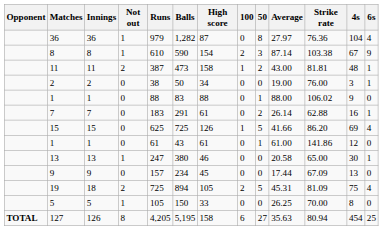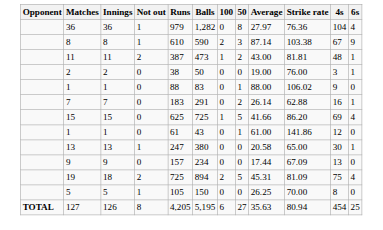- column: High score | 87 | 154 | 158 | 34 | 88 | 61 | 126 | 61 | 46 | 45 | 105 | 33 | 158
